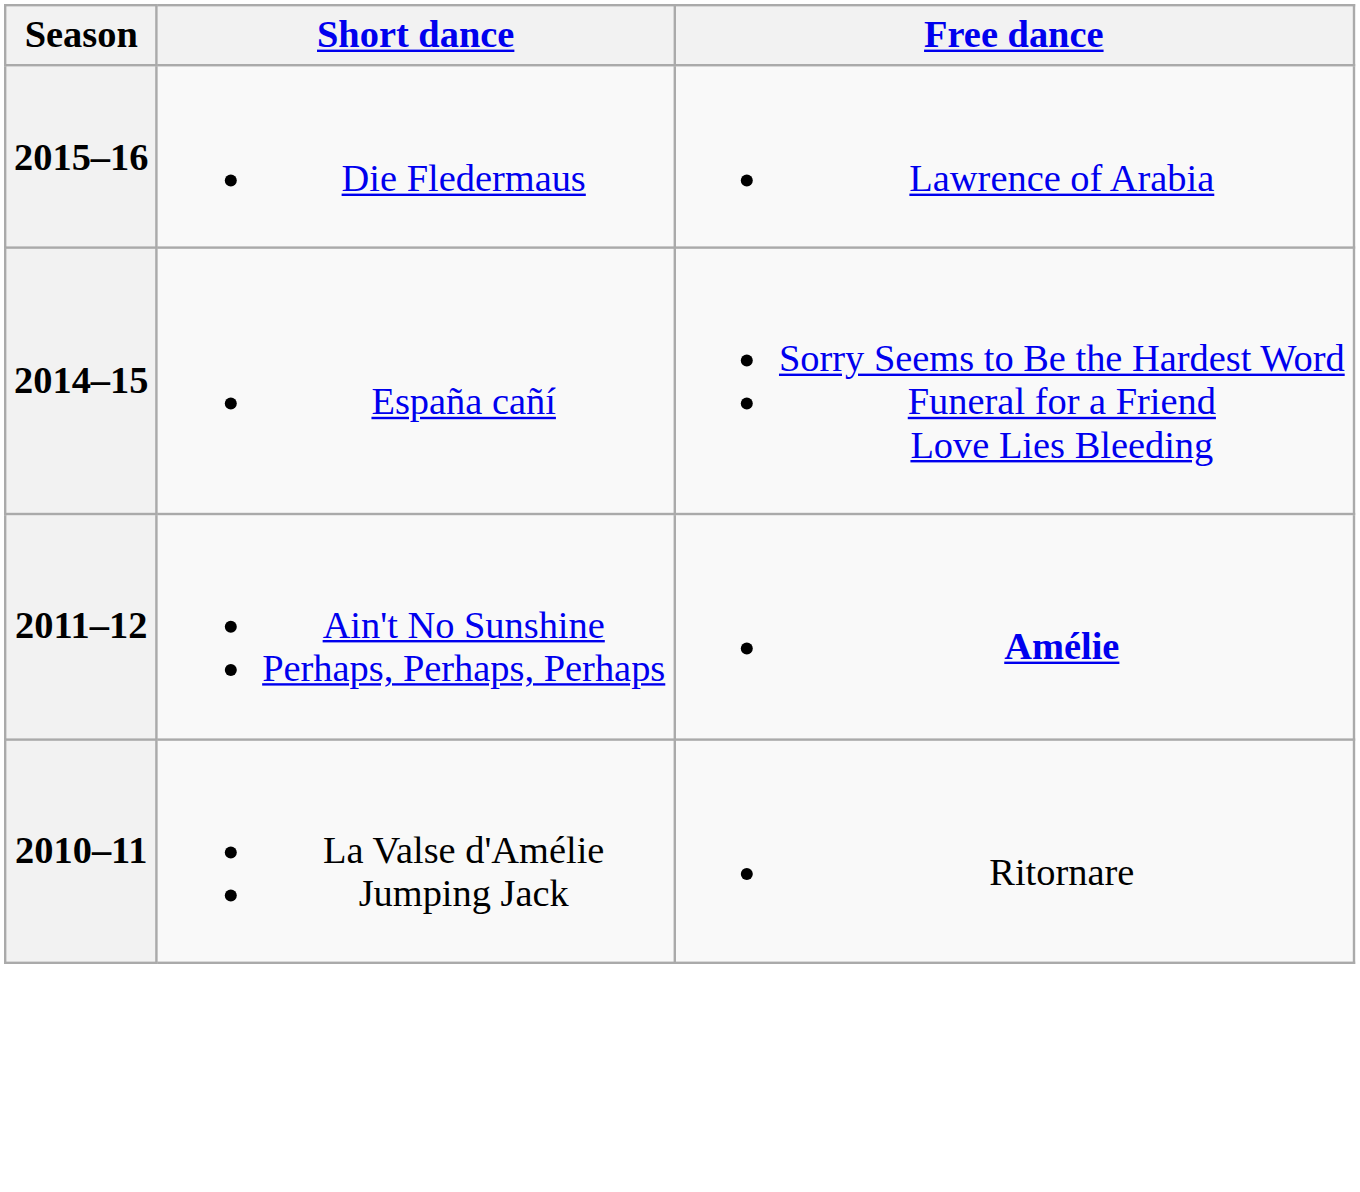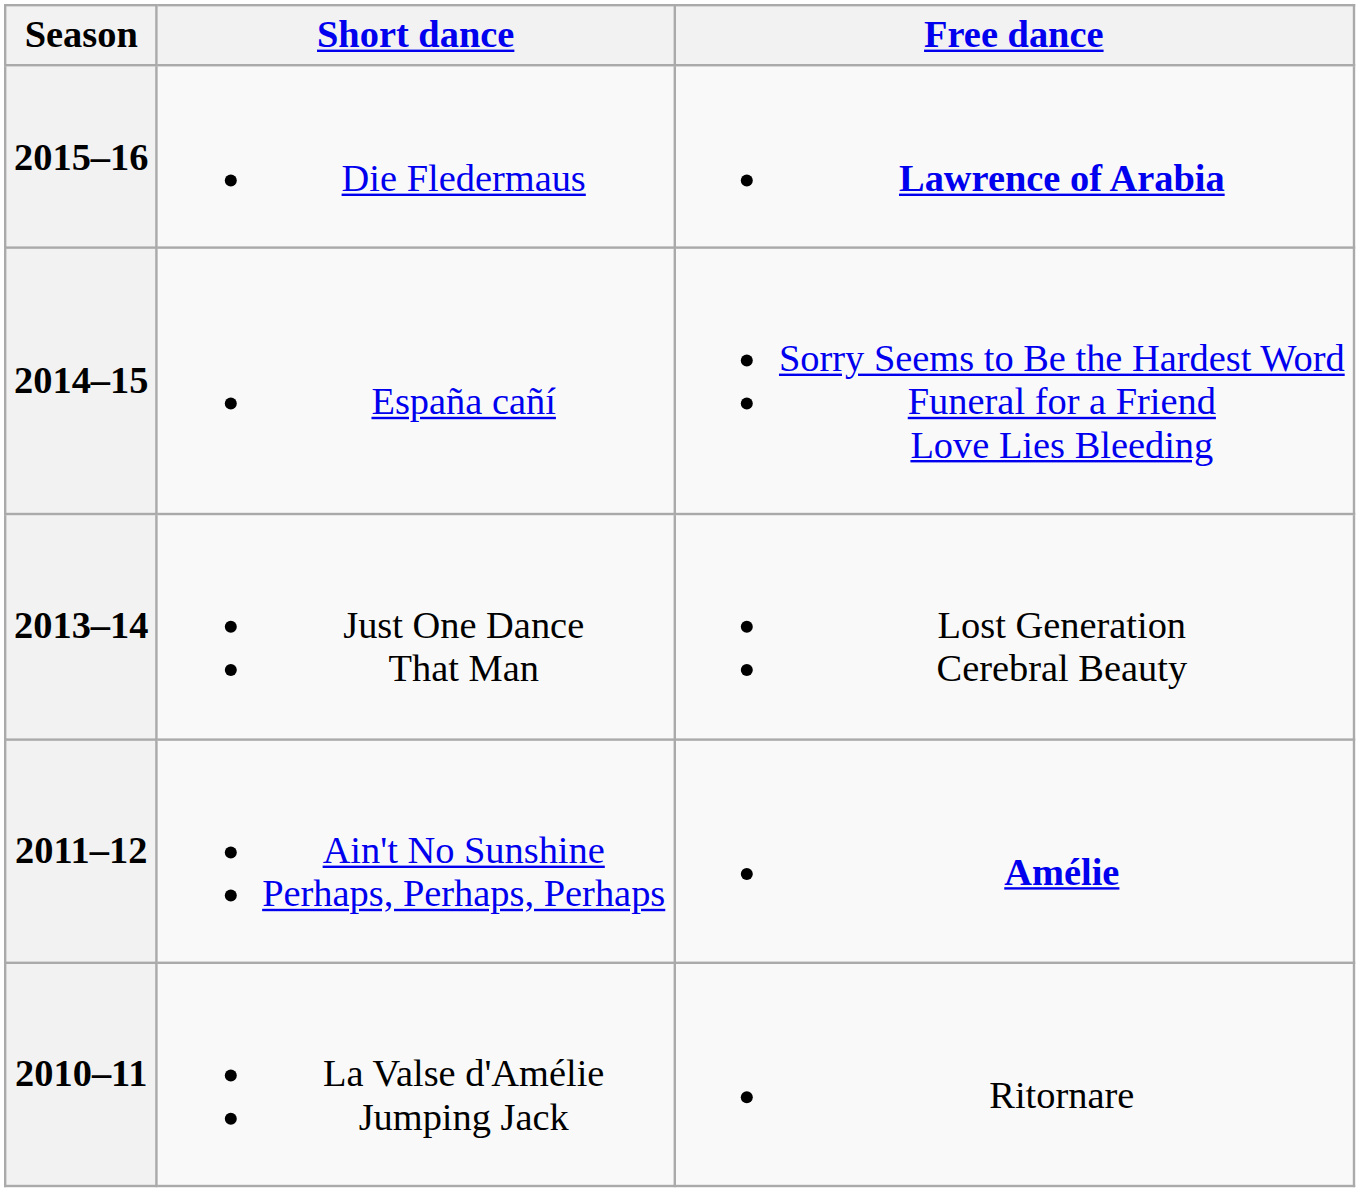2015–16 | Free dance: normal -> bold
+ row: 2013–14 | Just One Dance That Man | Lost Generation Cerebral Beauty
